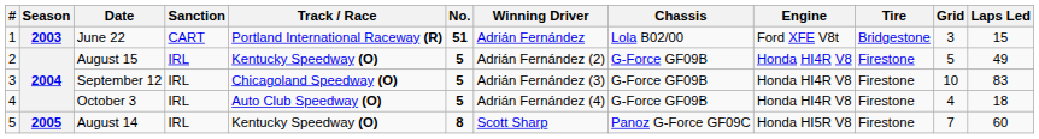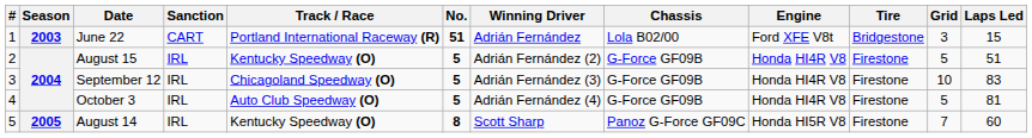August 15 | Laps Led: 49 -> 51
October 3 | Grid: 4 -> 5
October 3 | Laps Led: 18 -> 81
